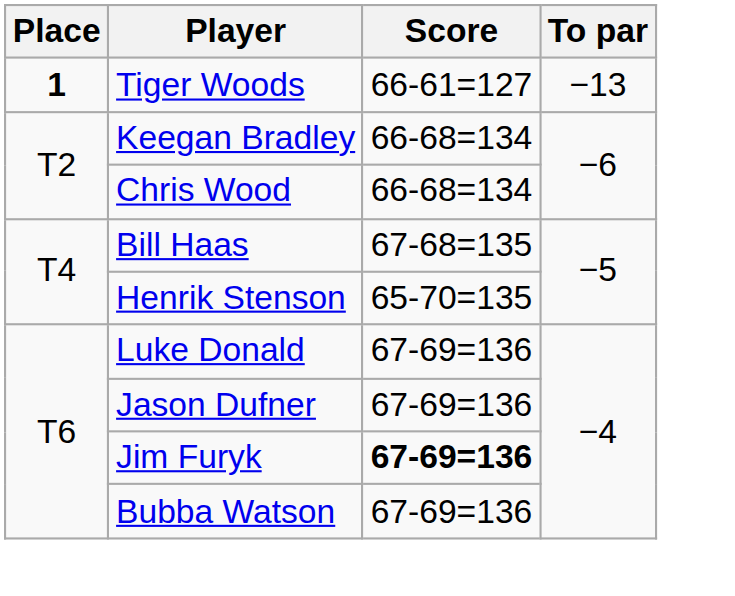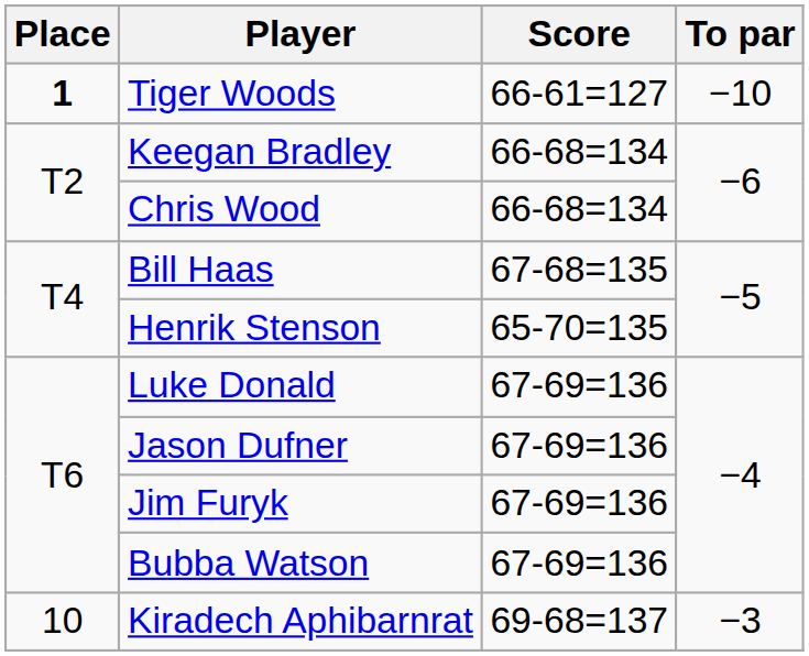Tiger Woods | To par: −13 -> −10
Jim Furyk | Score: bold -> normal
+ row: 10 | Kiradech Aphibarnrat | 69-68=137 | −3
